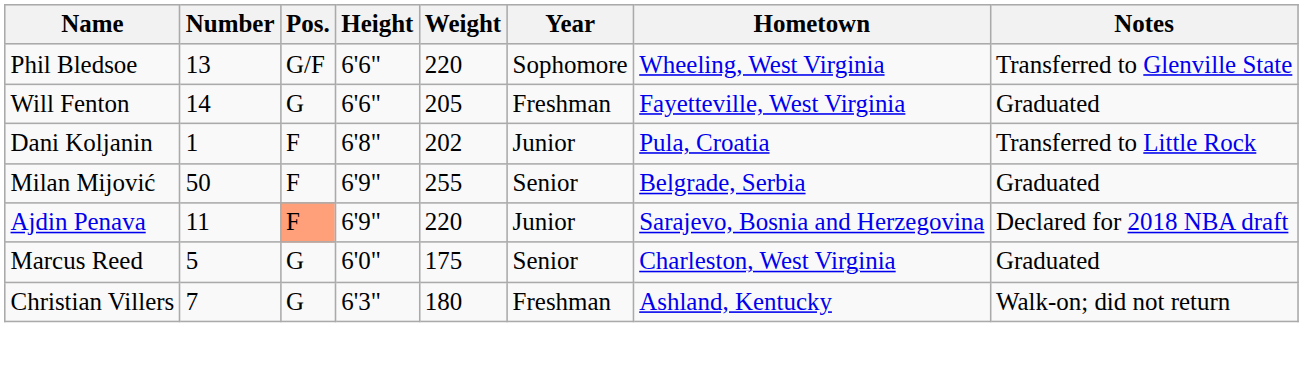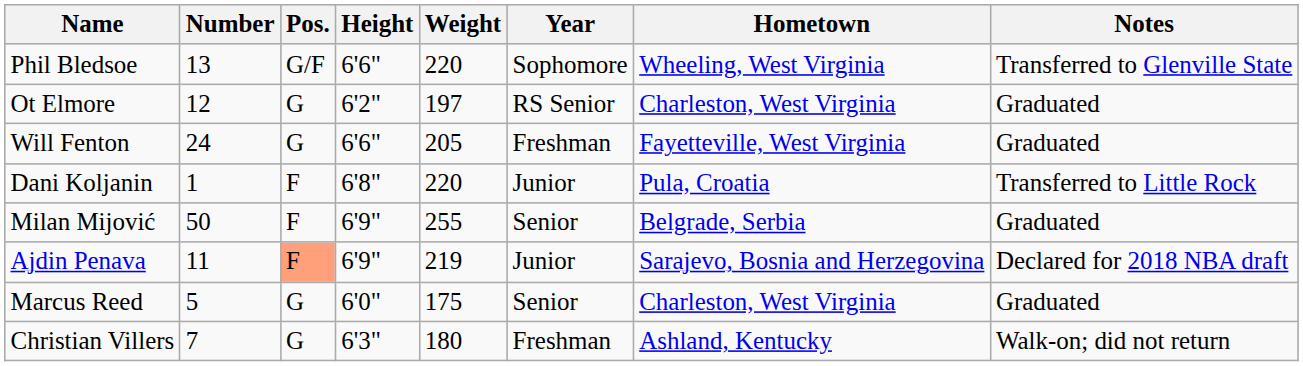+ row: Ot Elmore | 12 | G | 6'2" | 197 | RS Senior | Charleston, West Virginia | Graduated
Will Fenton | Number: 14 -> 24
Dani Koljanin | Weight: 202 -> 220
Ajdin Penava | Weight: 220 -> 219
